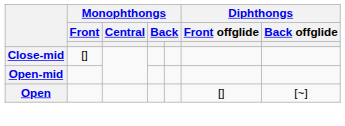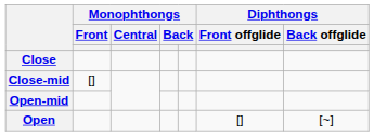+ row: Close
